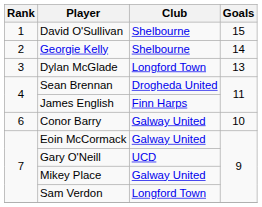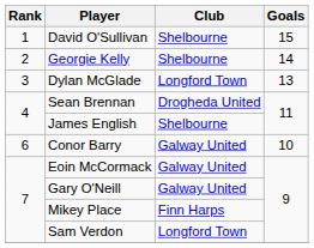James English | Club: Finn Harps -> Shelbourne
Gary O'Neill | Club: UCD -> Galway United
Mikey Place | Club: Galway United -> Finn Harps
